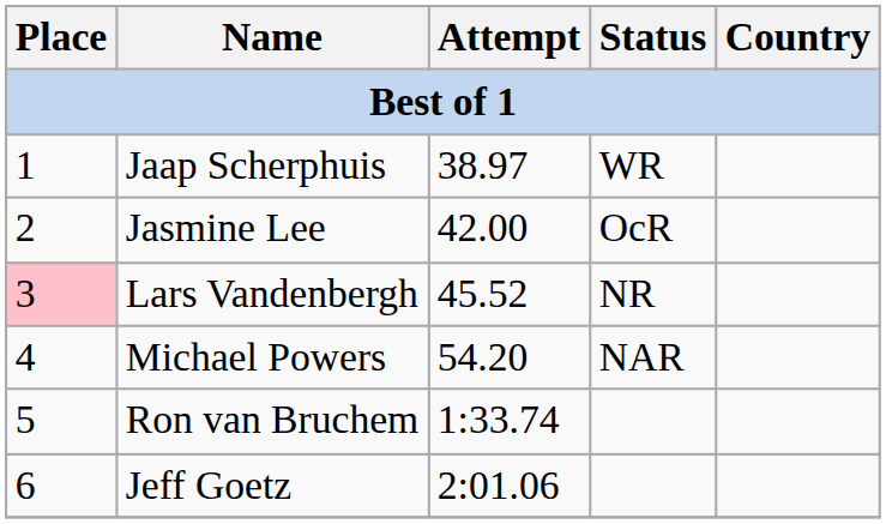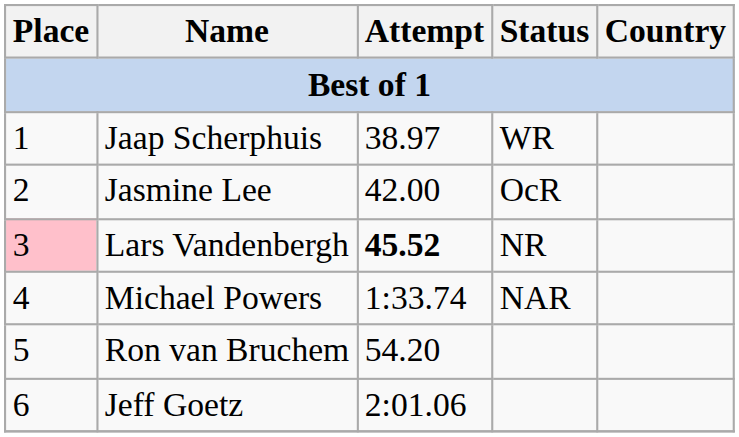Lars Vandenbergh | Attempt: normal -> bold
Michael Powers | Attempt: 54.20 -> 1:33.74
Ron van Bruchem | Attempt: 1:33.74 -> 54.20
